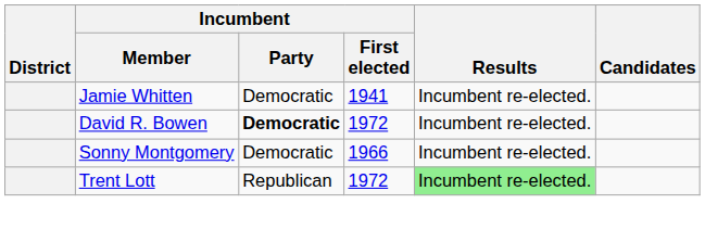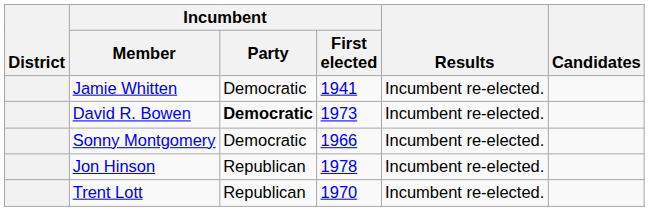David R. Bowen | Incumbent / First elected: 1972 -> 1973
+ row: Jon Hinson | Republican | 1978 | Incumbent re-elected.
Trent Lott | Incumbent / First elected: 1972 -> 1970
Trent Lott | Results: lightgreen background -> no background
